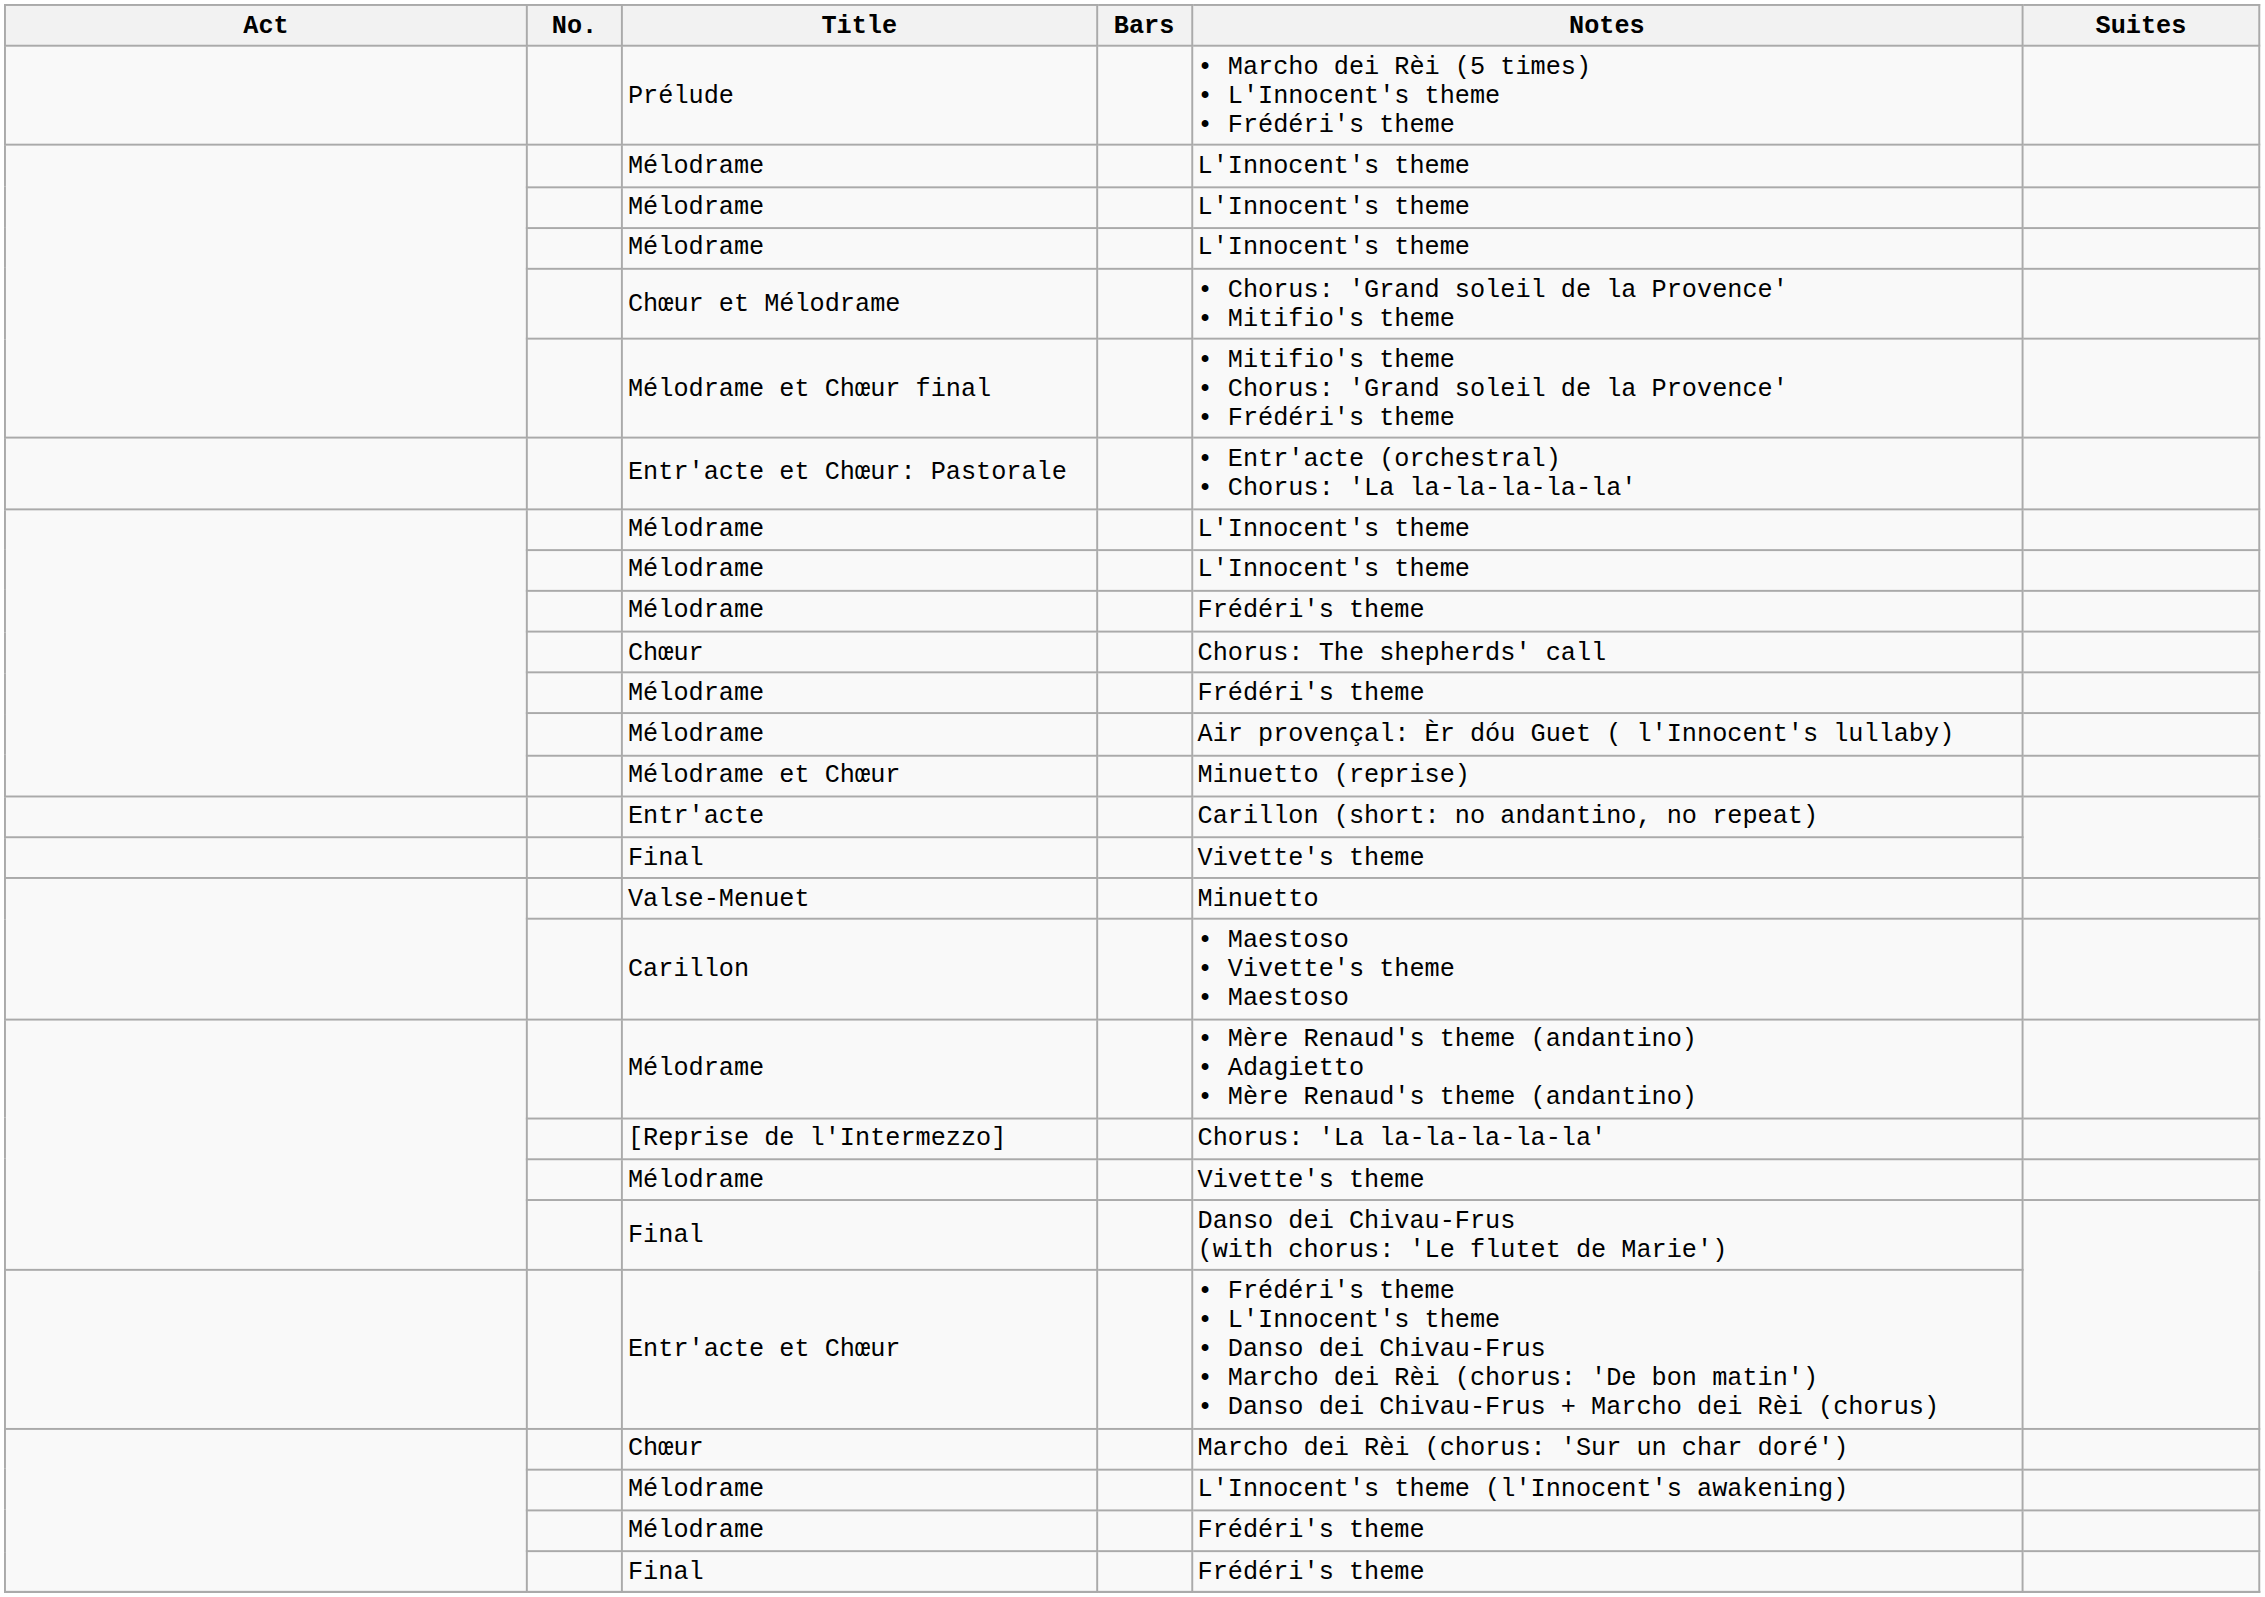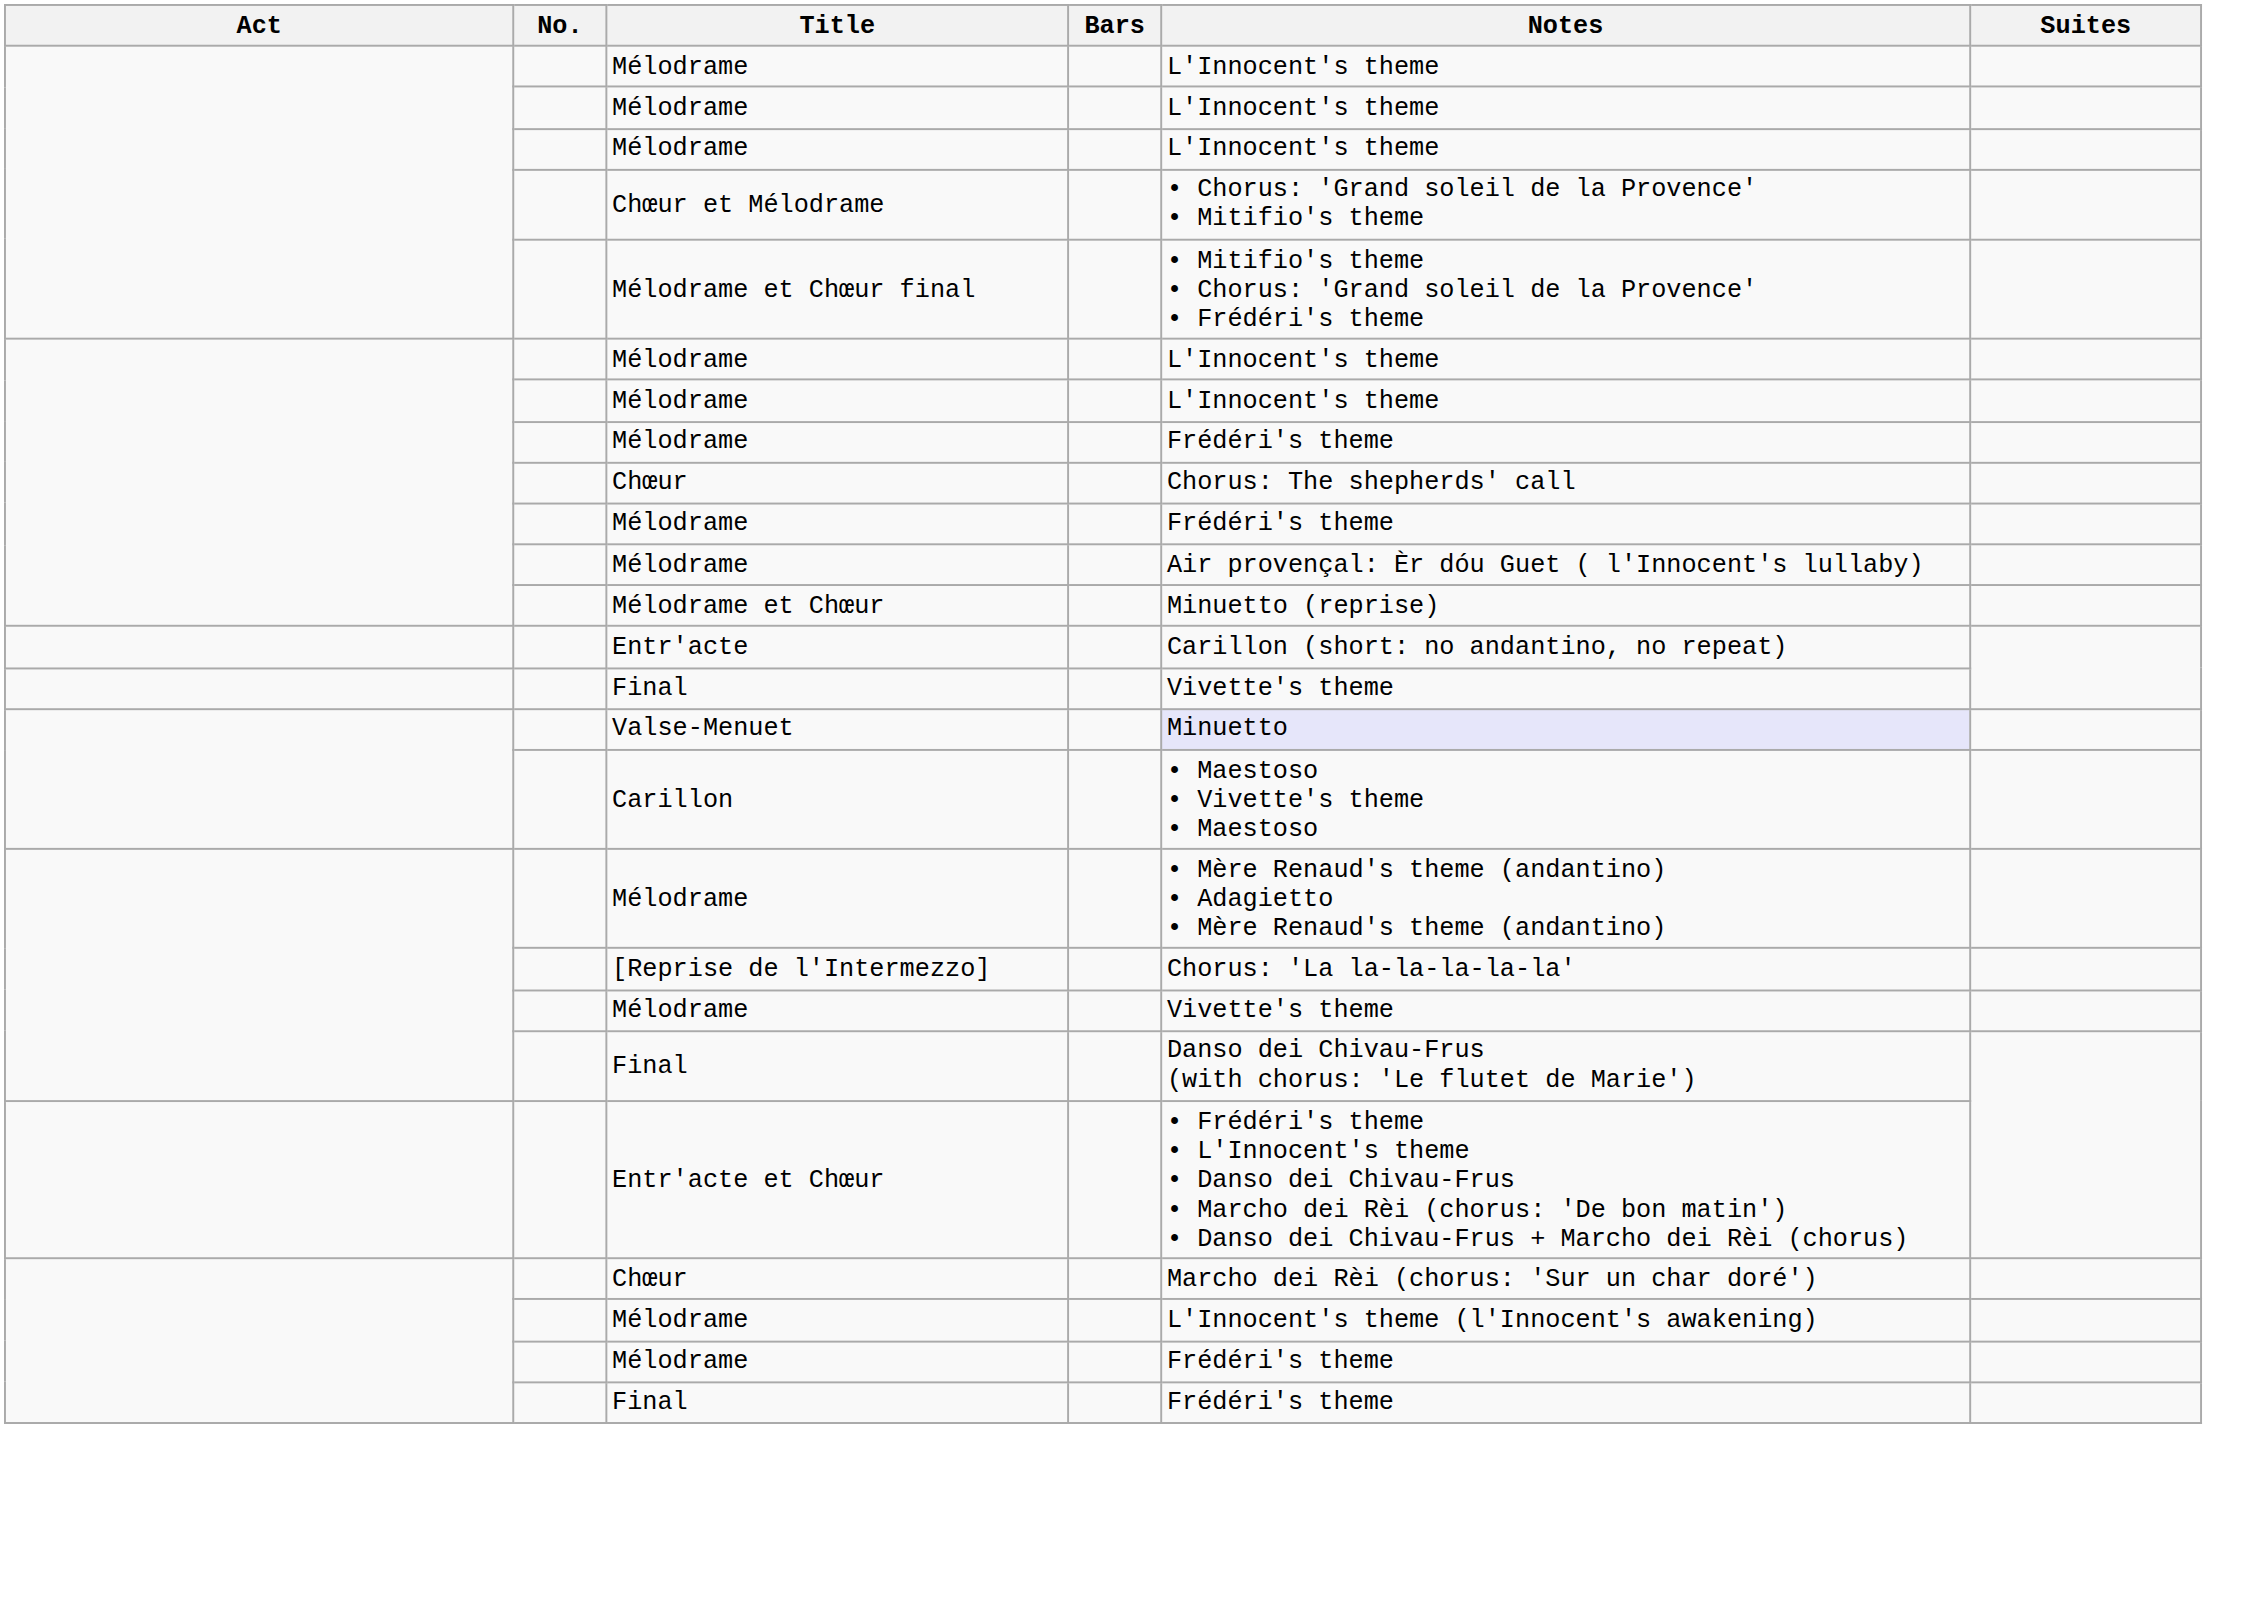- row: Prélude | • Marcho dei Rèi (5 times) • L'Innocent's theme • Frédéri's theme
- row: Entr'acte et Chœur: Pastorale | • Entr'acte (orchestral) • Chorus: 'La la-la-la-la-la'
Valse-Menuet | Notes: no background -> lavender background
